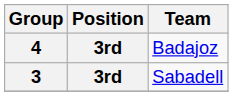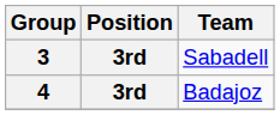rows swapped: 3 <-> 4
